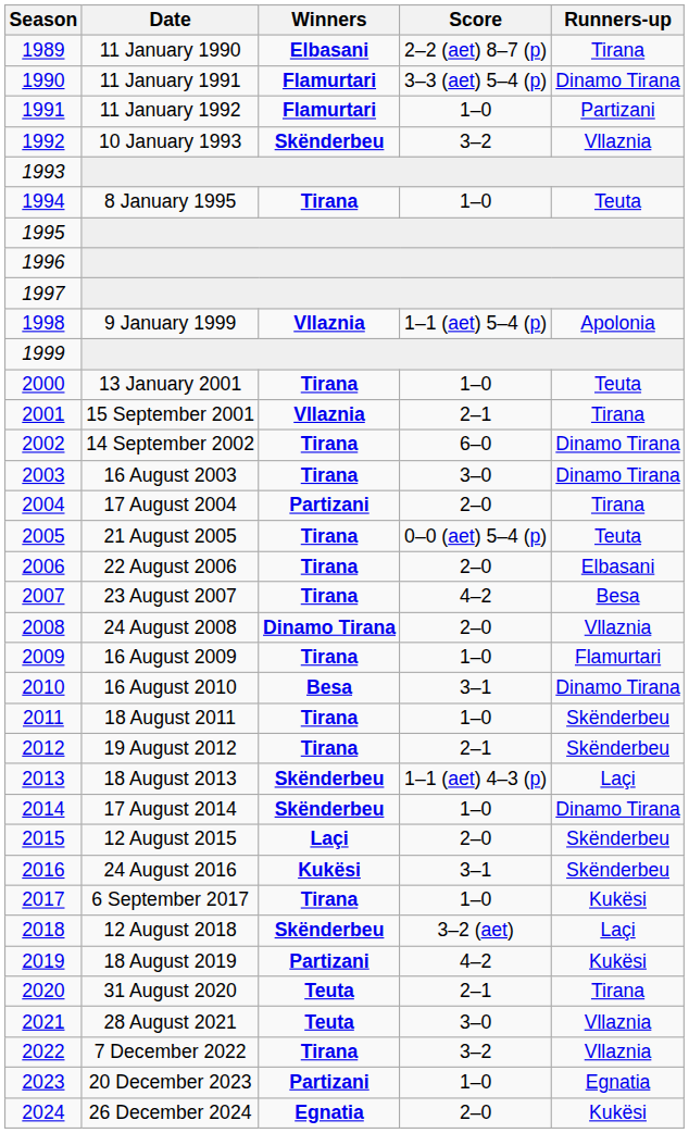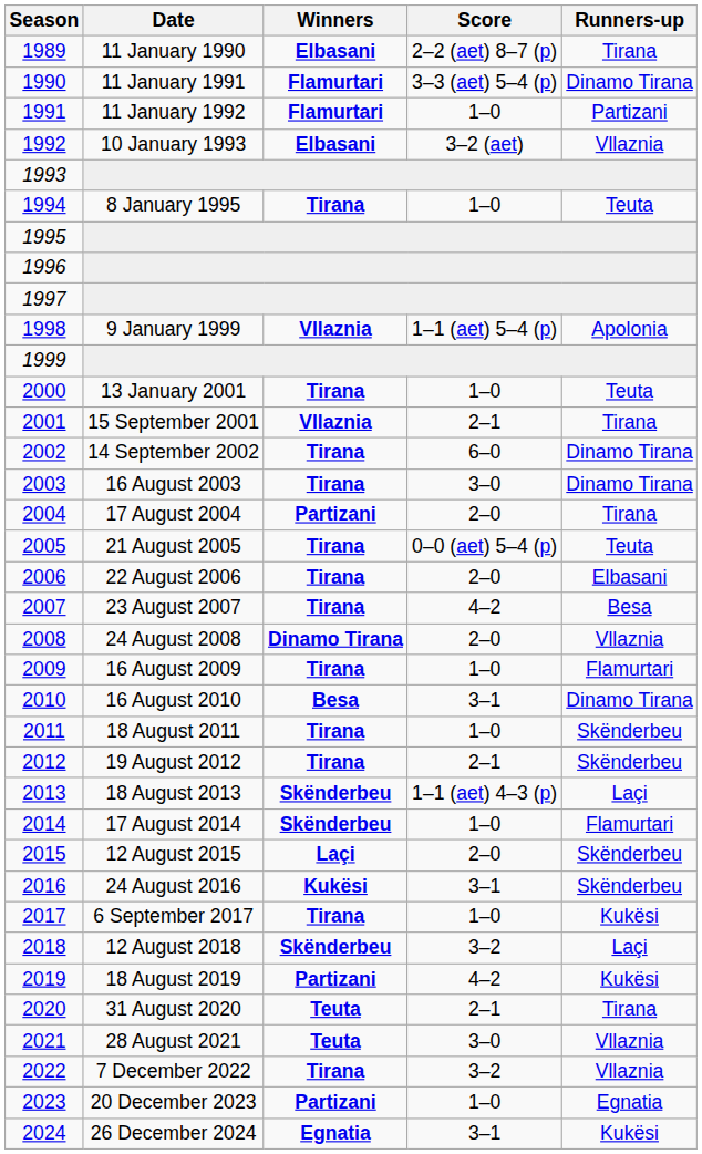1992 | Winners: Skënderbeu -> Elbasani
1992 | Score: 3–2 -> 3–2 (aet)
2014 | Runners-up: Dinamo Tirana -> Flamurtari
2018 | Score: 3–2 (aet) -> 3–2
2024 | Score: 2–0 -> 3–1
